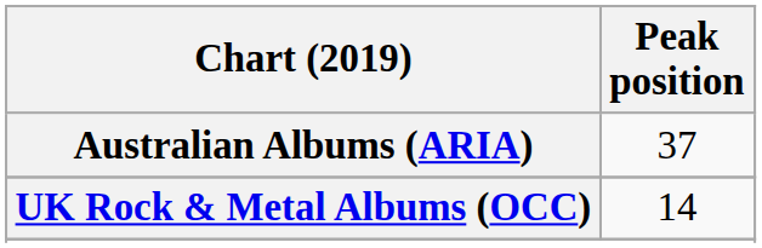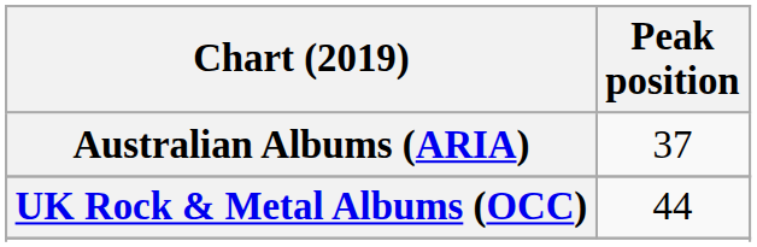UK Rock & Metal Albums (OCC) | Peak position: 14 -> 44
